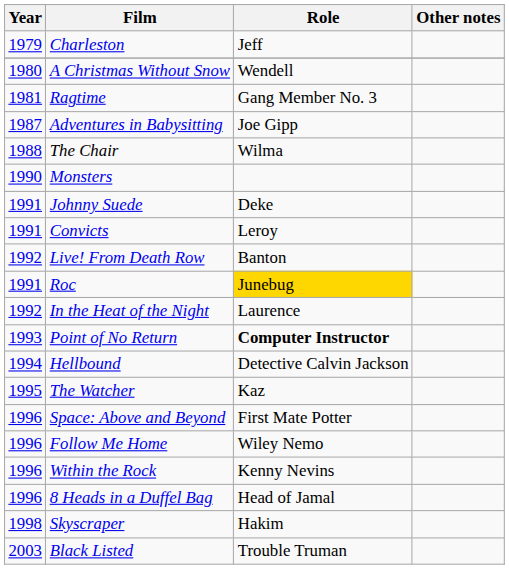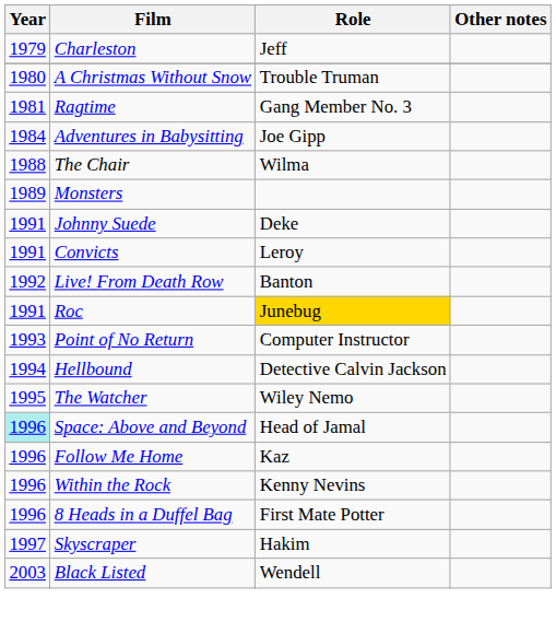A Christmas Without Snow | Role: Wendell -> Trouble Truman
Adventures in Babysitting | Year: 1987 -> 1984
Monsters | Year: 1990 -> 1989
- row: 1992 | In the Heat of the Night | Laurence
Point of No Return | Role: bold -> normal
The Watcher | Role: Kaz -> Wiley Nemo
Space: Above and Beyond | Year: no background -> paleturquoise background
Space: Above and Beyond | Role: First Mate Potter -> Head of Jamal
Follow Me Home | Role: Wiley Nemo -> Kaz
8 Heads in a Duffel Bag | Role: Head of Jamal -> First Mate Potter
Skyscraper | Year: 1998 -> 1997
Black Listed | Role: Trouble Truman -> Wendell
